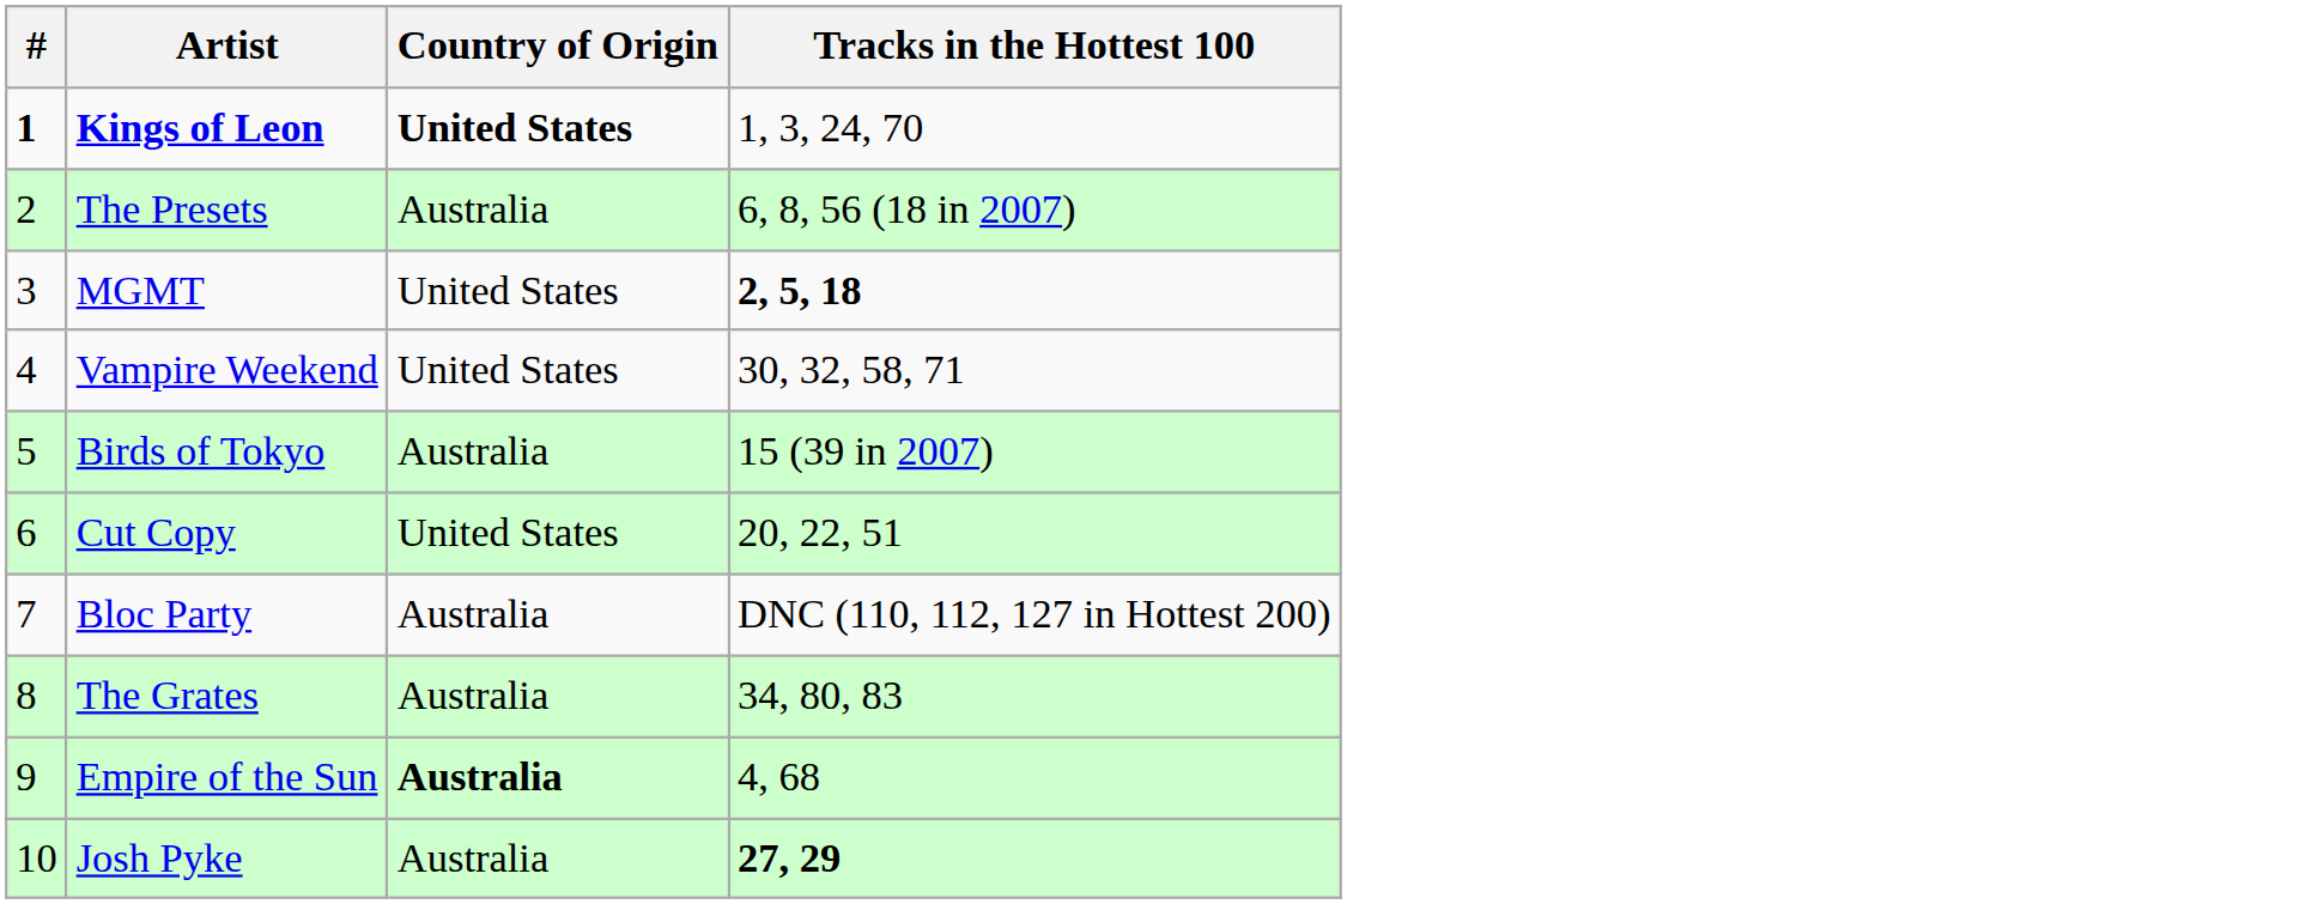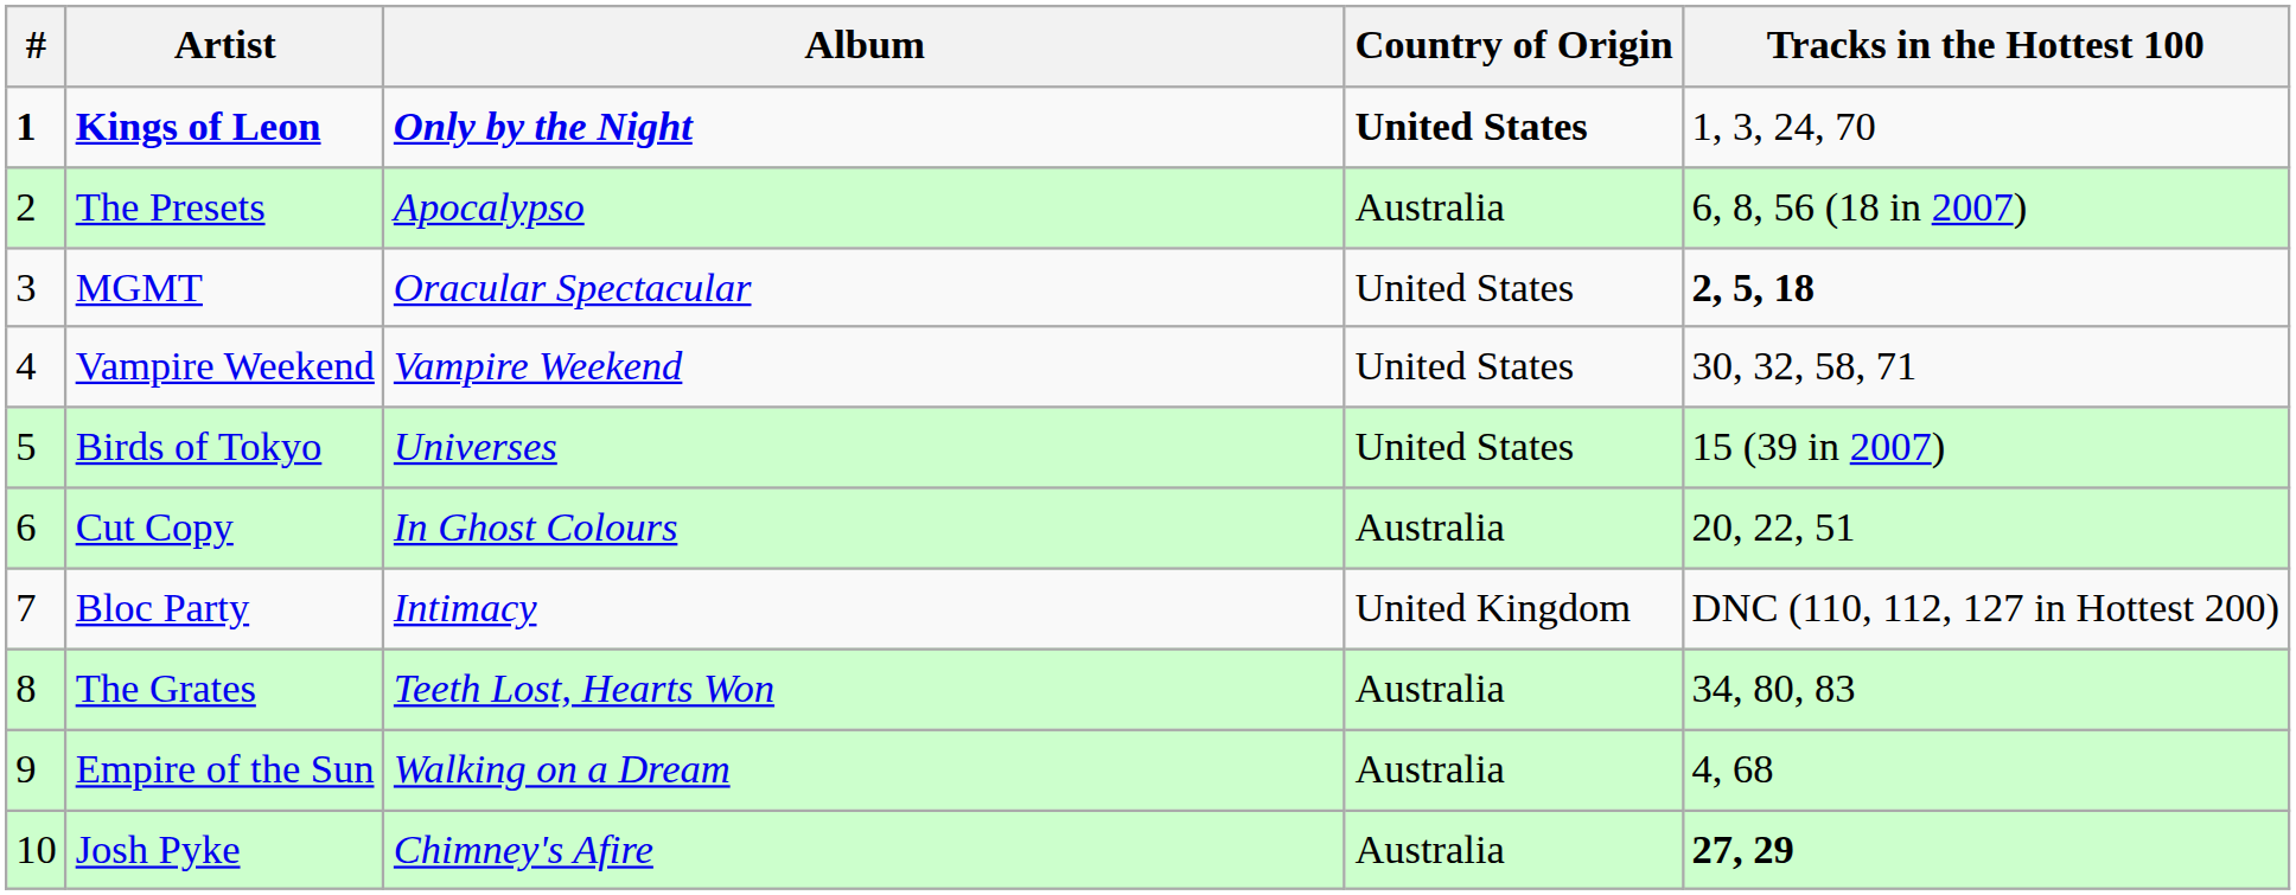+ column: Album | Only by the Night | Apocalypso | Oracular Spectacular | Vampire Weekend | Universes | In Ghost Colours | Intimacy | Teeth Lost, Hearts Won | Walking on a Dream | Chimney's Afire
Birds of Tokyo | Country of Origin: Australia -> United States
Cut Copy | Country of Origin: United States -> Australia
Bloc Party | Country of Origin: Australia -> United Kingdom
Empire of the Sun | Country of Origin: bold -> normal
